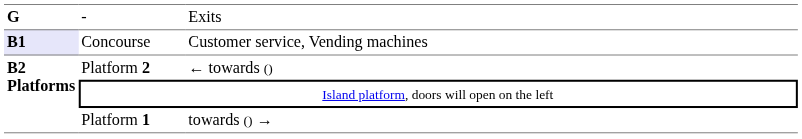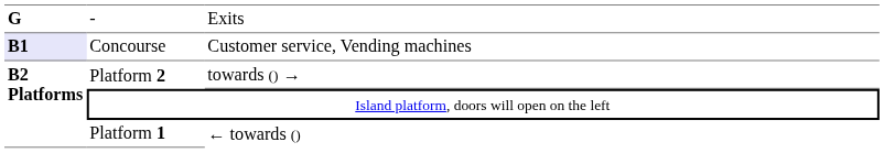Platform 2 | column 3: ← towards () -> towards () →
Platform 1 | column 3: towards () → -> ← towards ()
